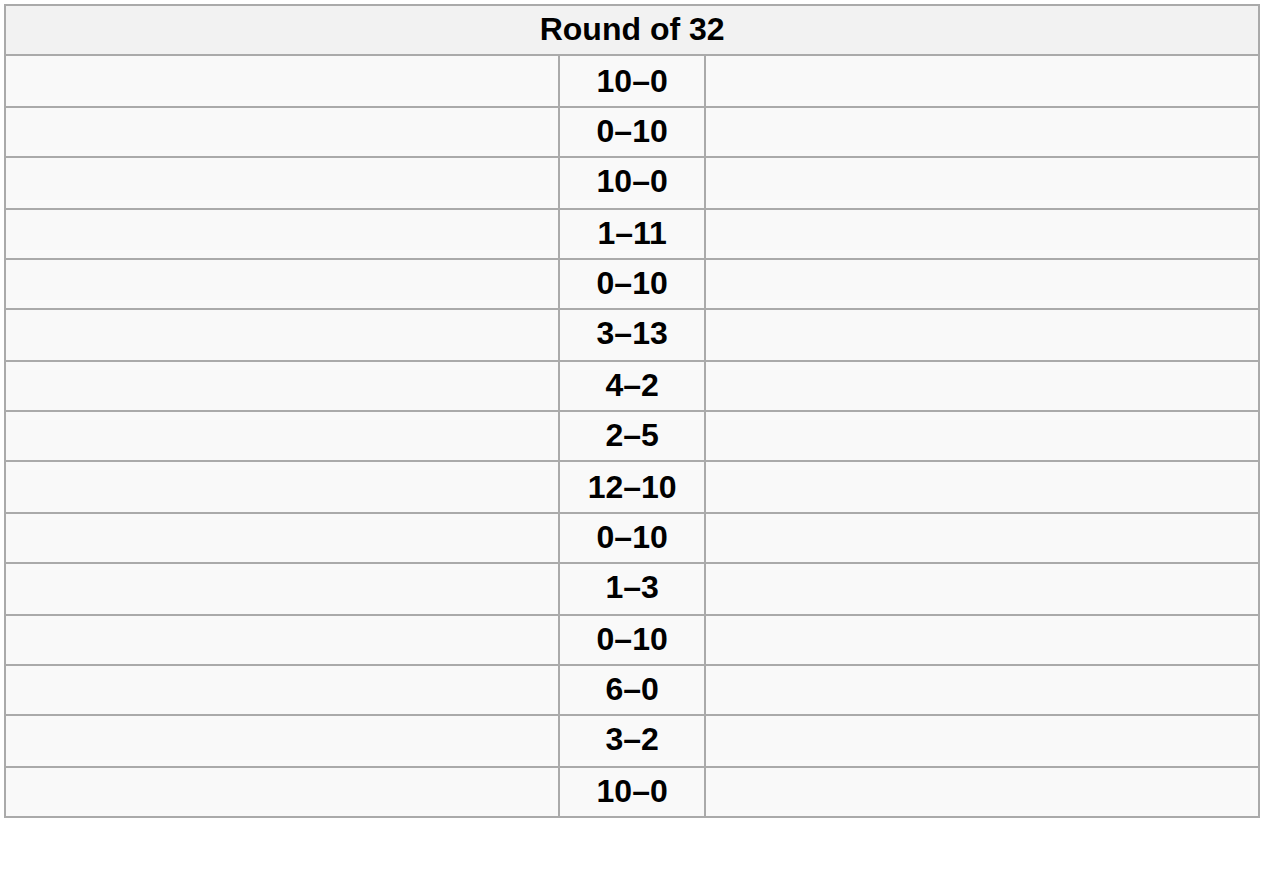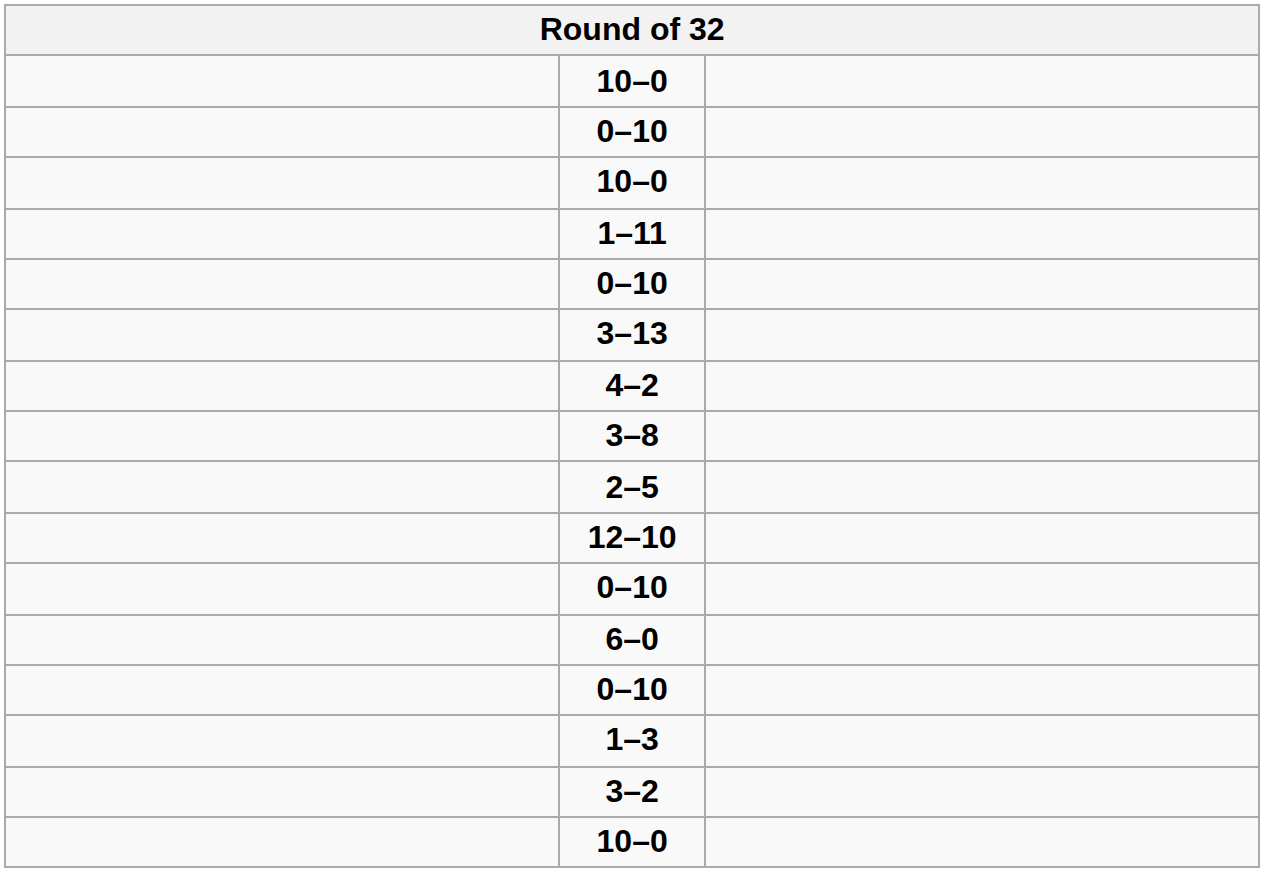+ row: 3–8
rows swapped: 1–3 <-> 6–0
